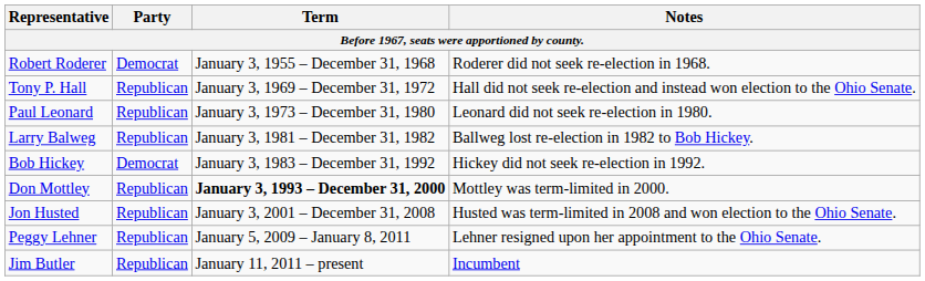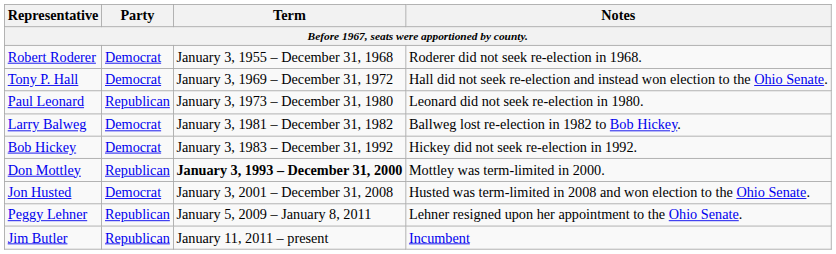Tony P. Hall | Party: Republican -> Democrat
Larry Balweg | Party: Republican -> Democrat
Jon Husted | Party: Republican -> Democrat
